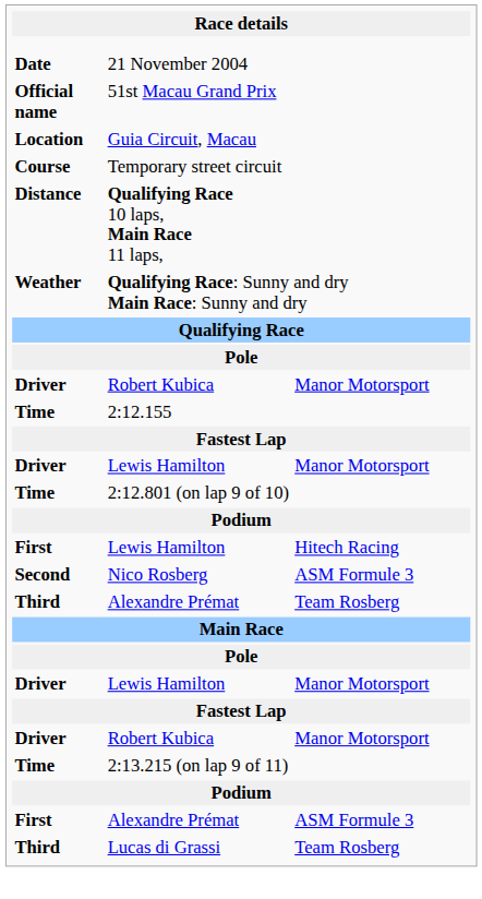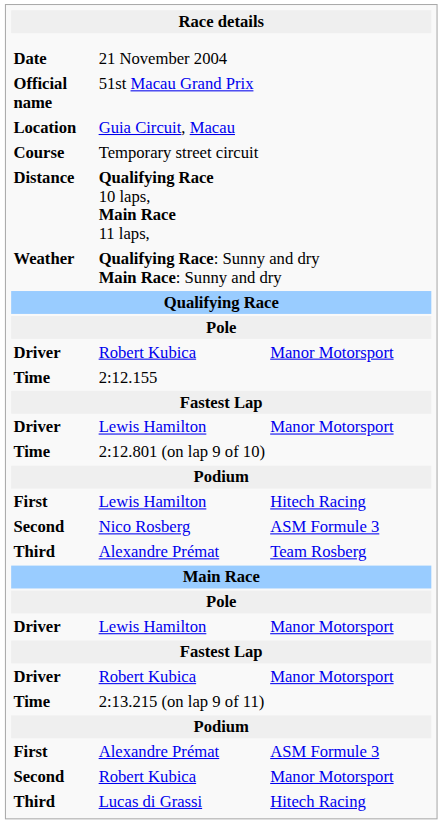+ row: Second | Robert Kubica | Manor Motorsport
Lucas di Grassi | column 3: Team Rosberg -> Hitech Racing
